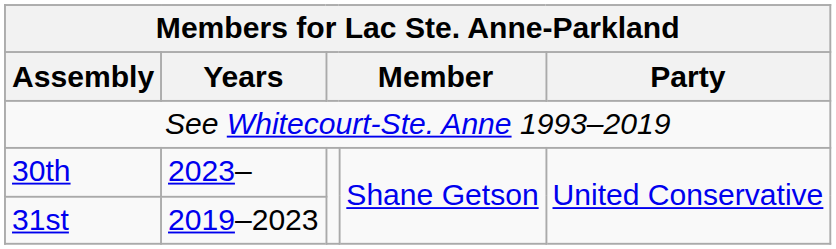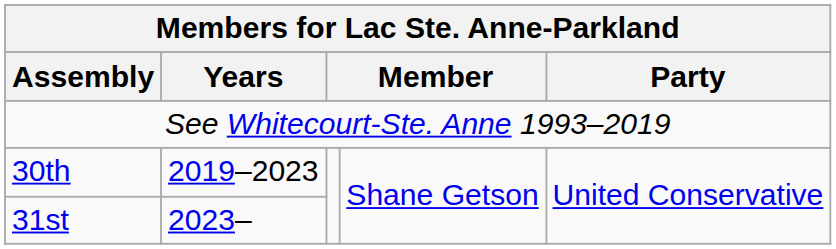30th | Years: 2023– -> 2019–2023
31st | Years: 2019–2023 -> 2023–
